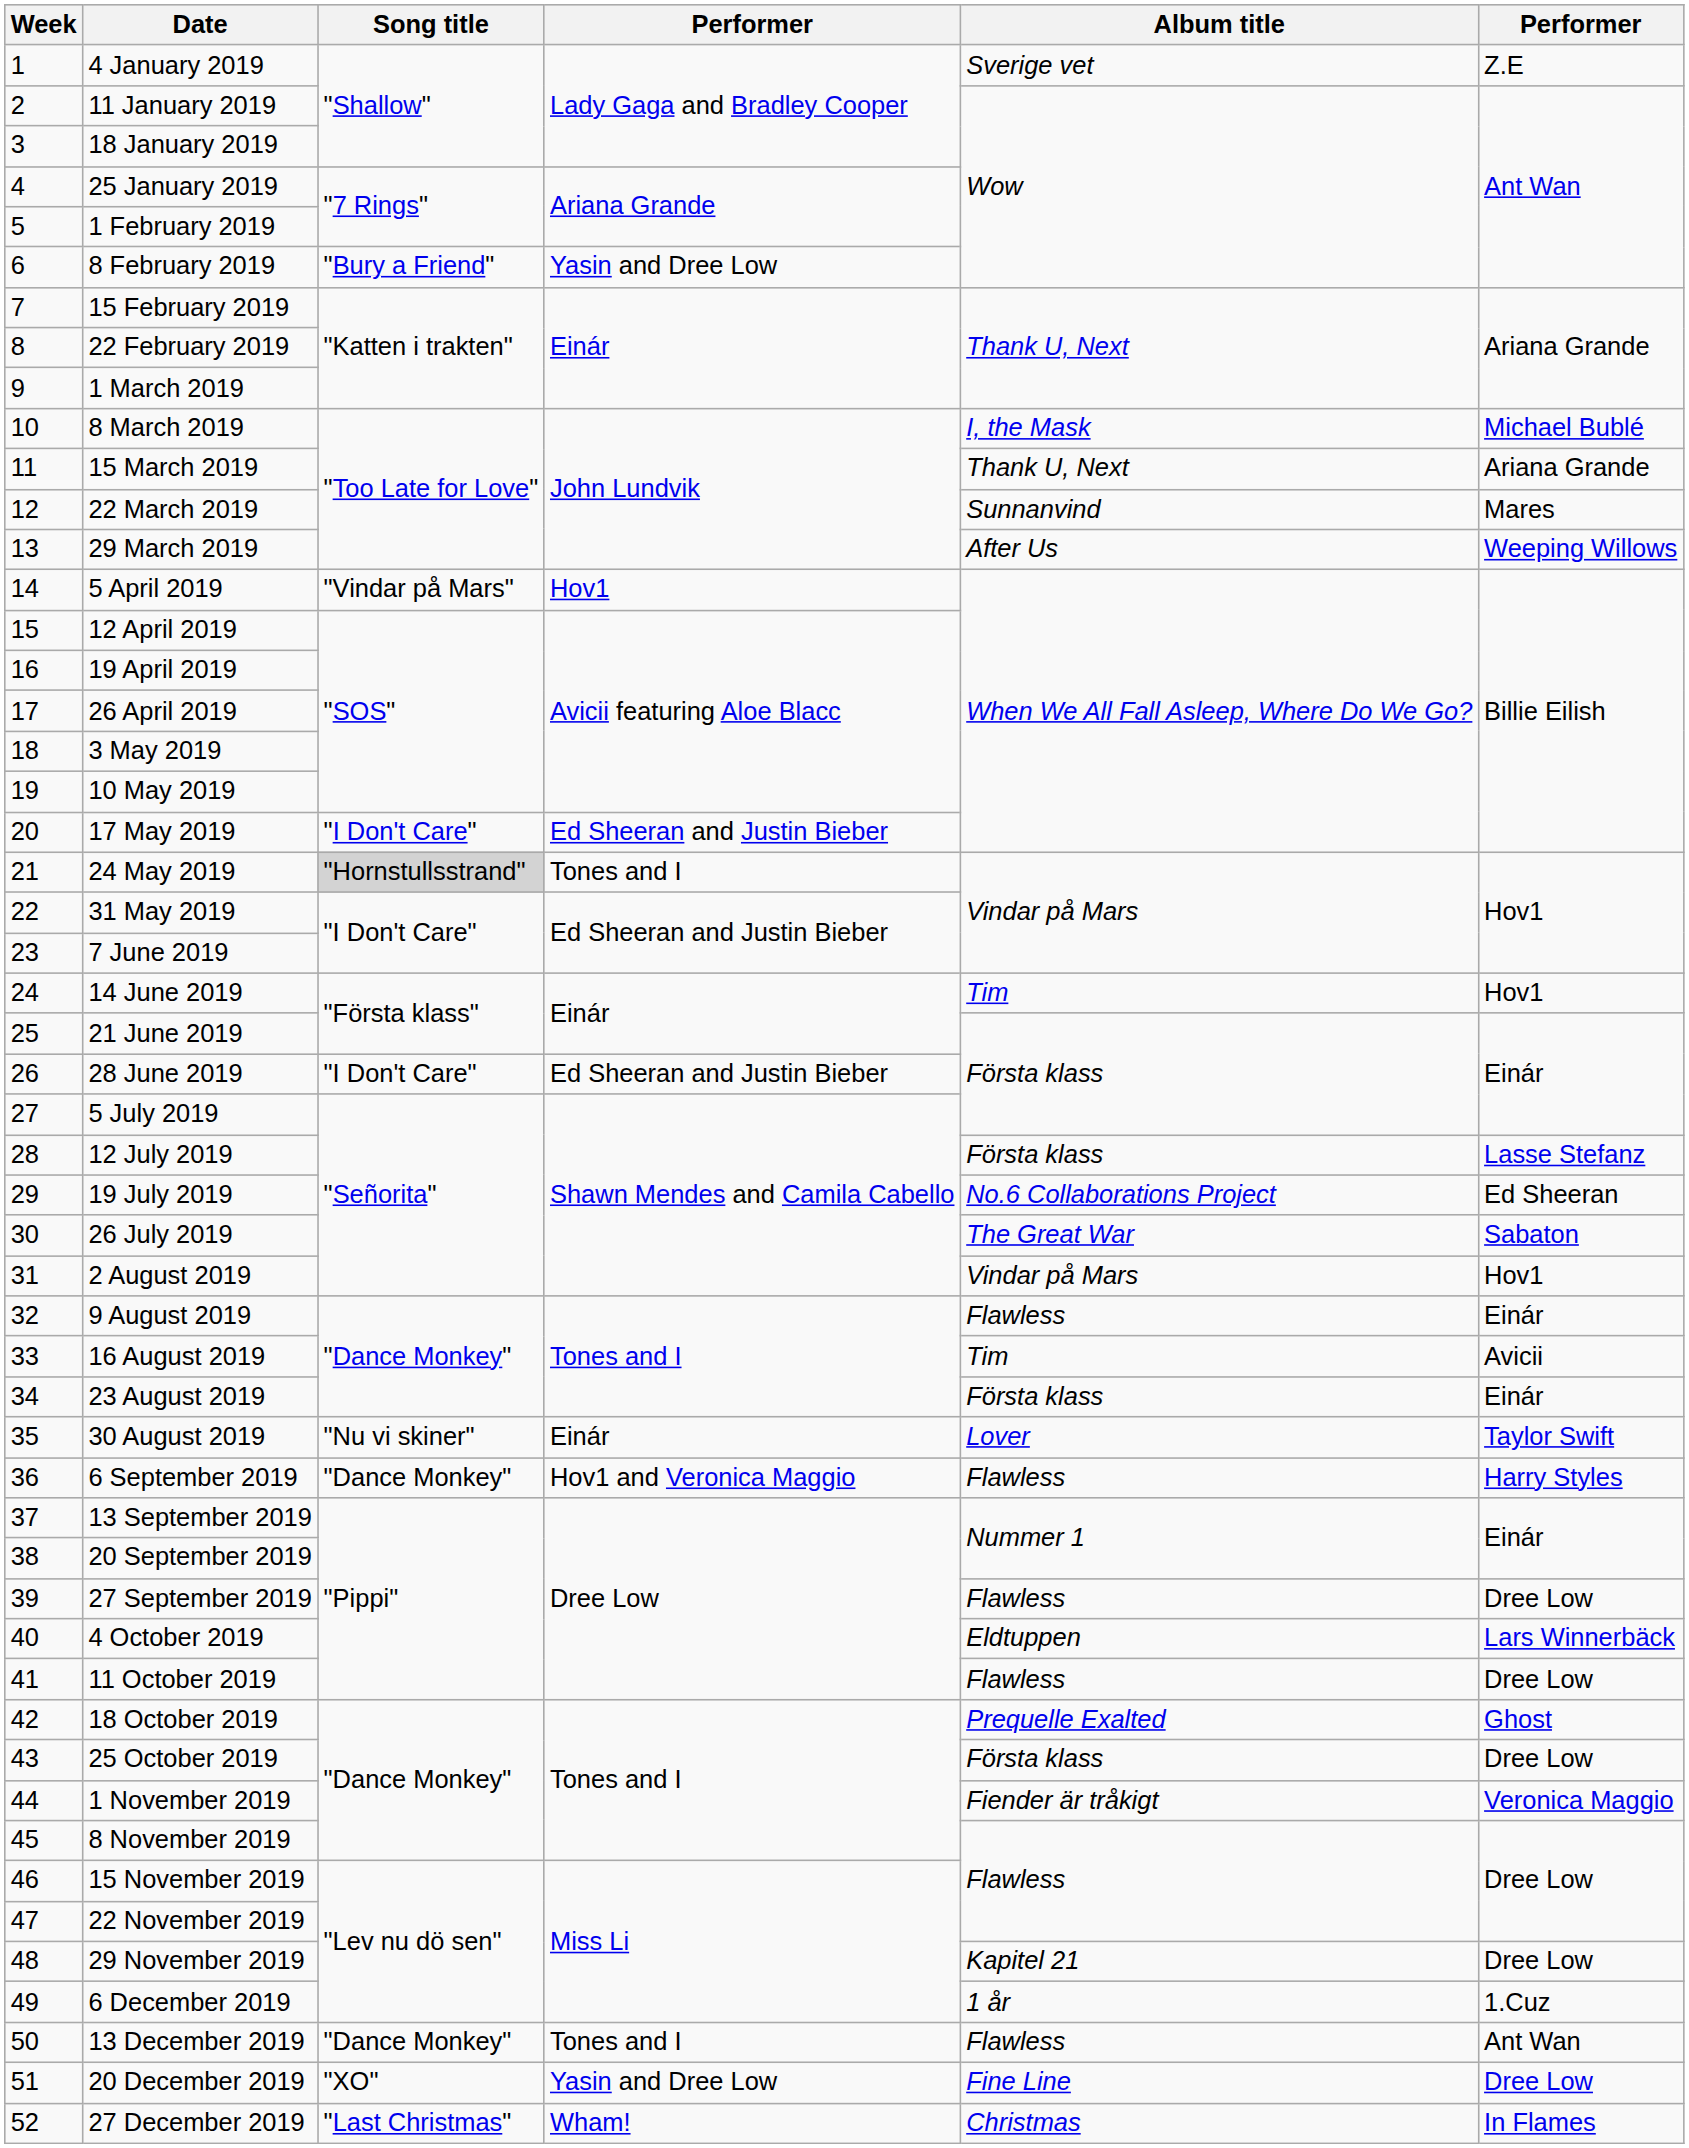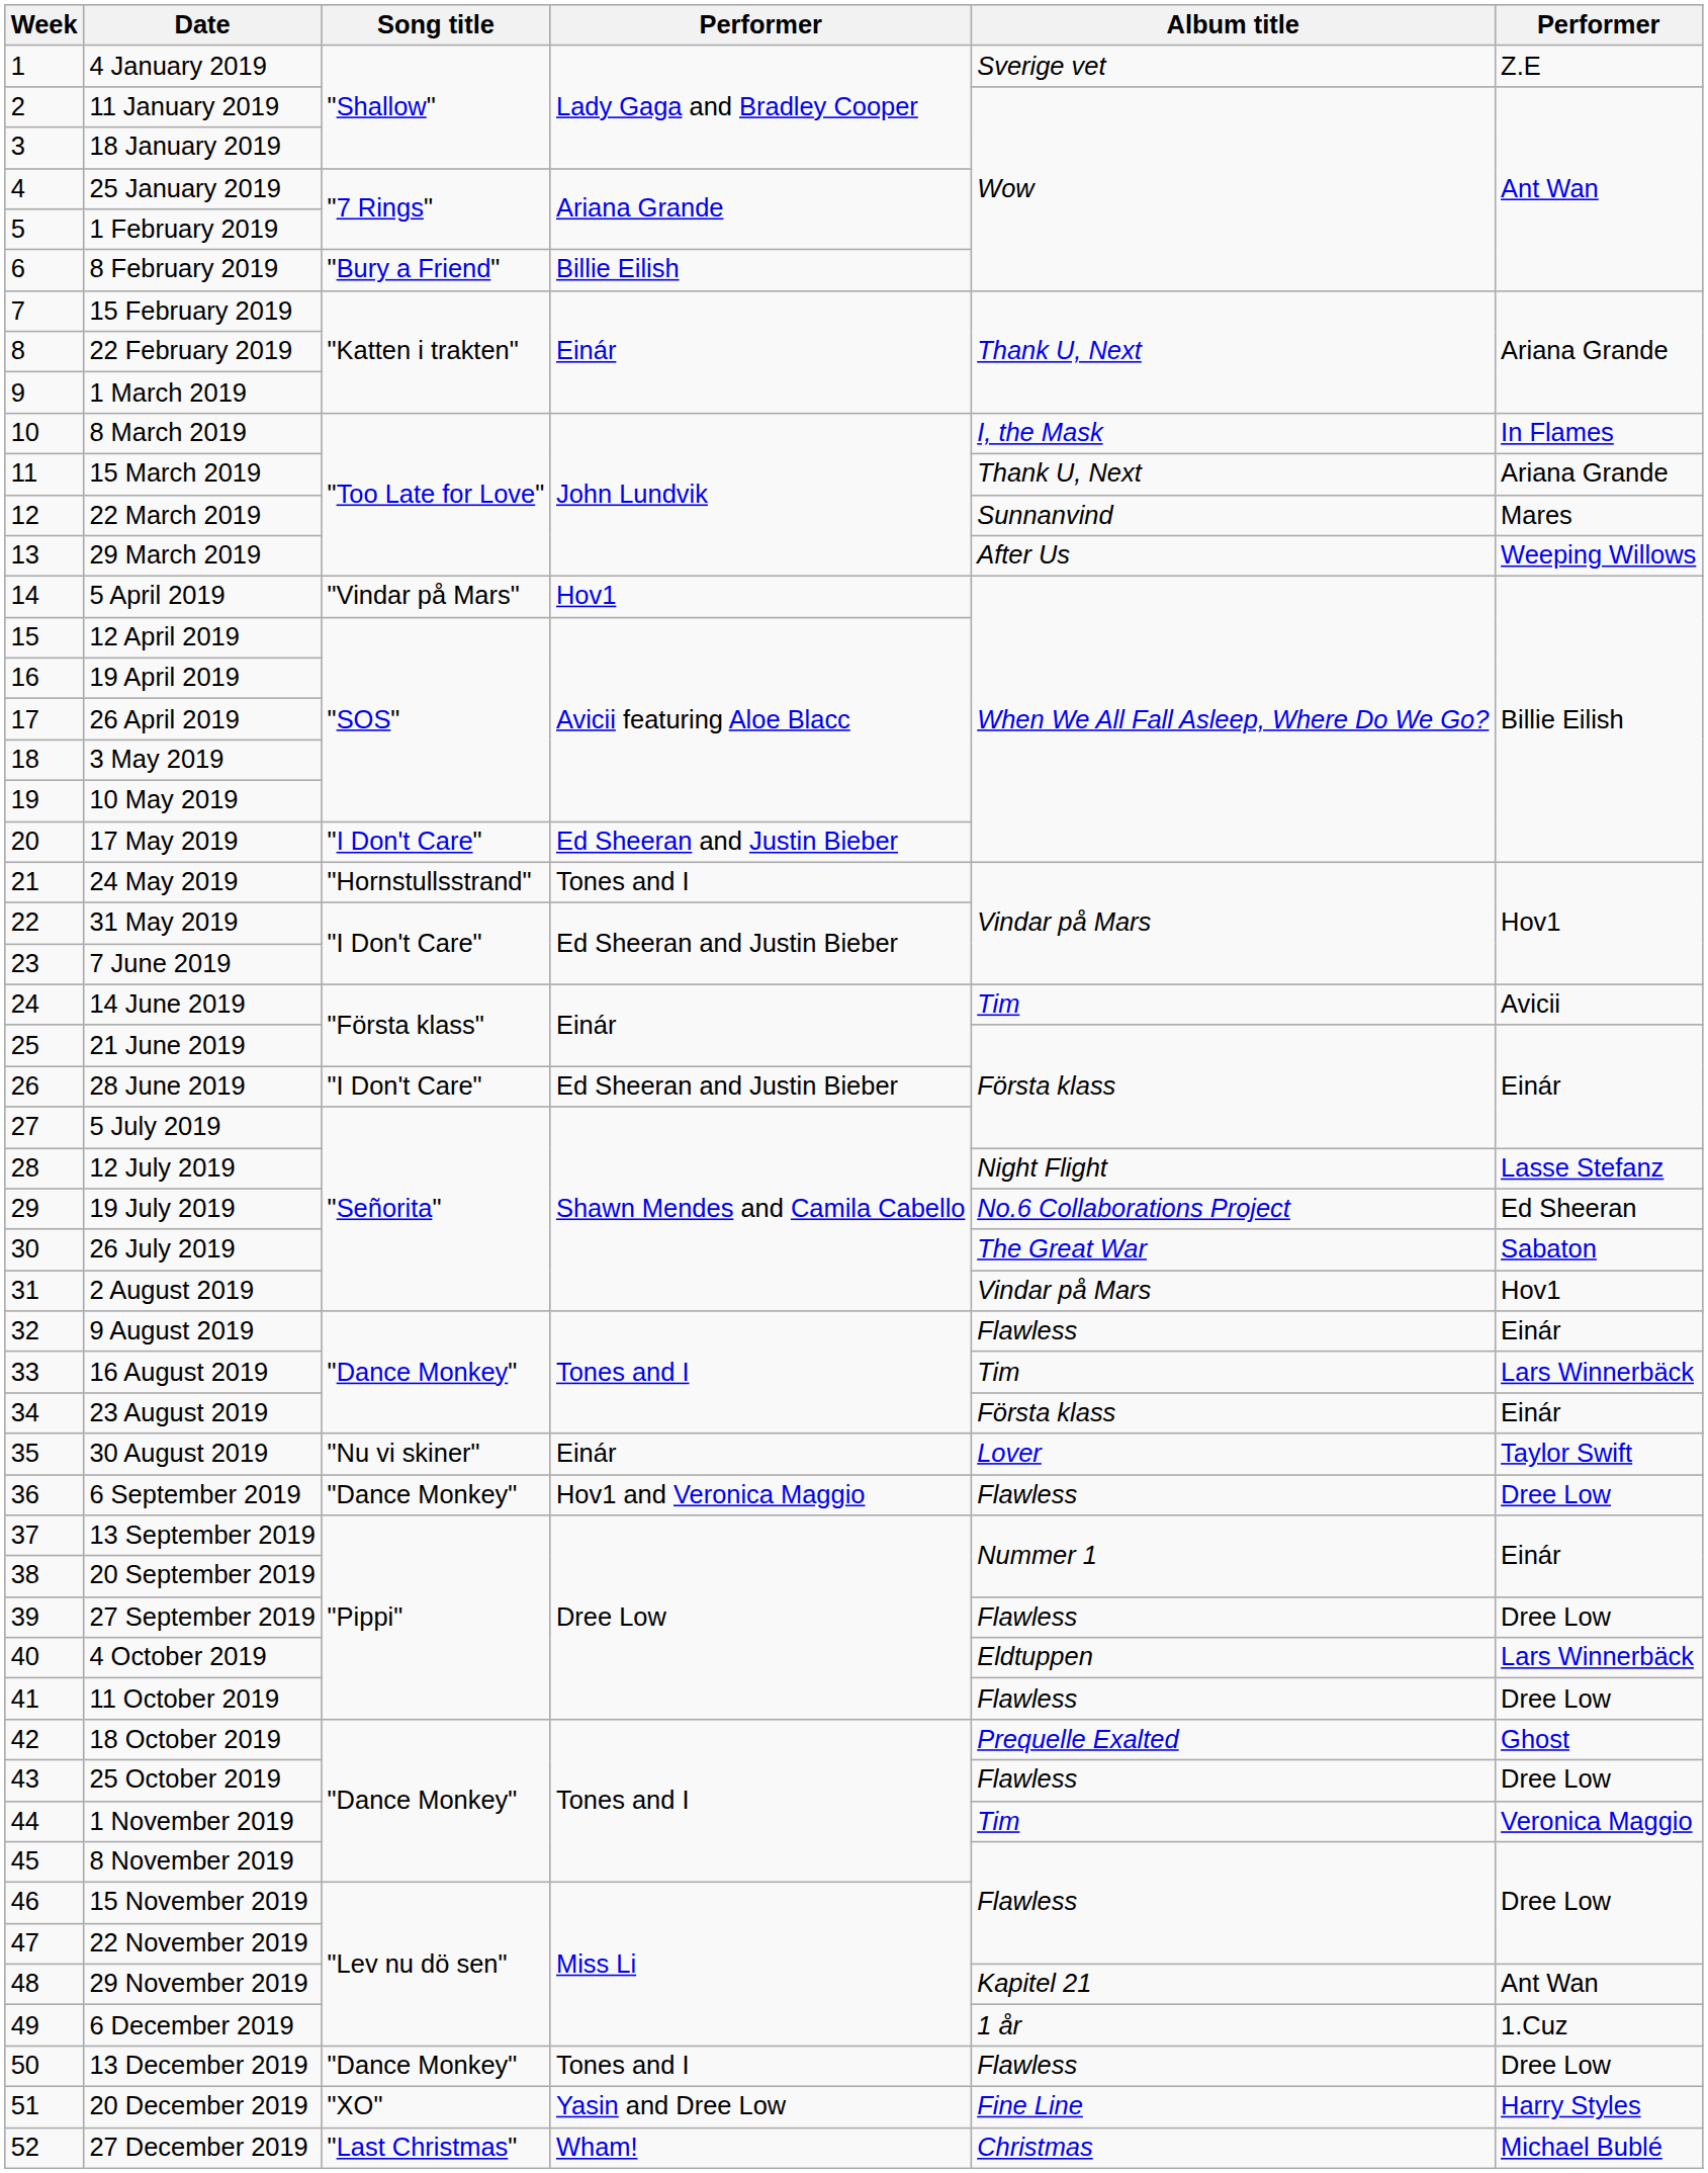8 February 2019 | column 4: Yasin and Dree Low -> Billie Eilish
8 March 2019 | column 6: Michael Bublé -> In Flames
24 May 2019 | Song title: lightgrey background -> no background
14 June 2019 | column 6: Hov1 -> Avicii
12 July 2019 | Album title: Första klass -> Night Flight
16 August 2019 | column 6: Avicii -> Lars Winnerbäck
6 September 2019 | column 6: Harry Styles -> Dree Low
25 October 2019 | Album title: Första klass -> Flawless
1 November 2019 | Album title: Fiender är tråkigt -> Tim
29 November 2019 | column 6: Dree Low -> Ant Wan
13 December 2019 | column 6: Ant Wan -> Dree Low
20 December 2019 | column 6: Dree Low -> Harry Styles
27 December 2019 | column 6: In Flames -> Michael Bublé
